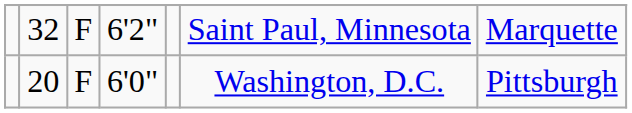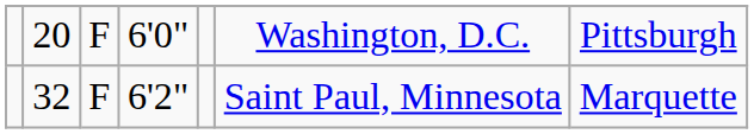rows swapped: 20 <-> 32
